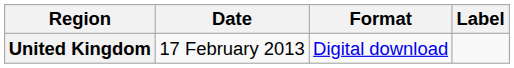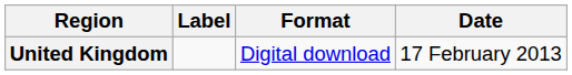columns swapped: Date <-> Label
